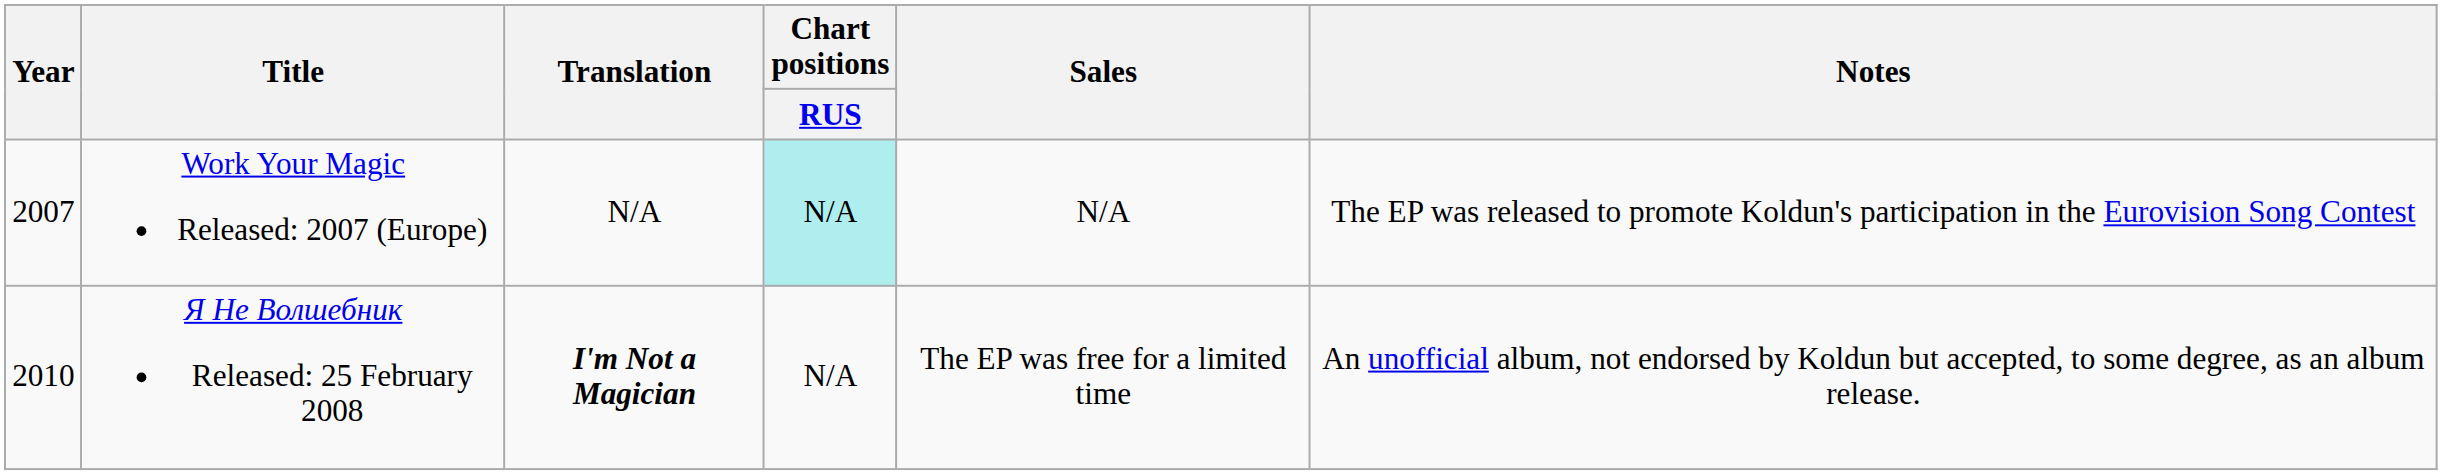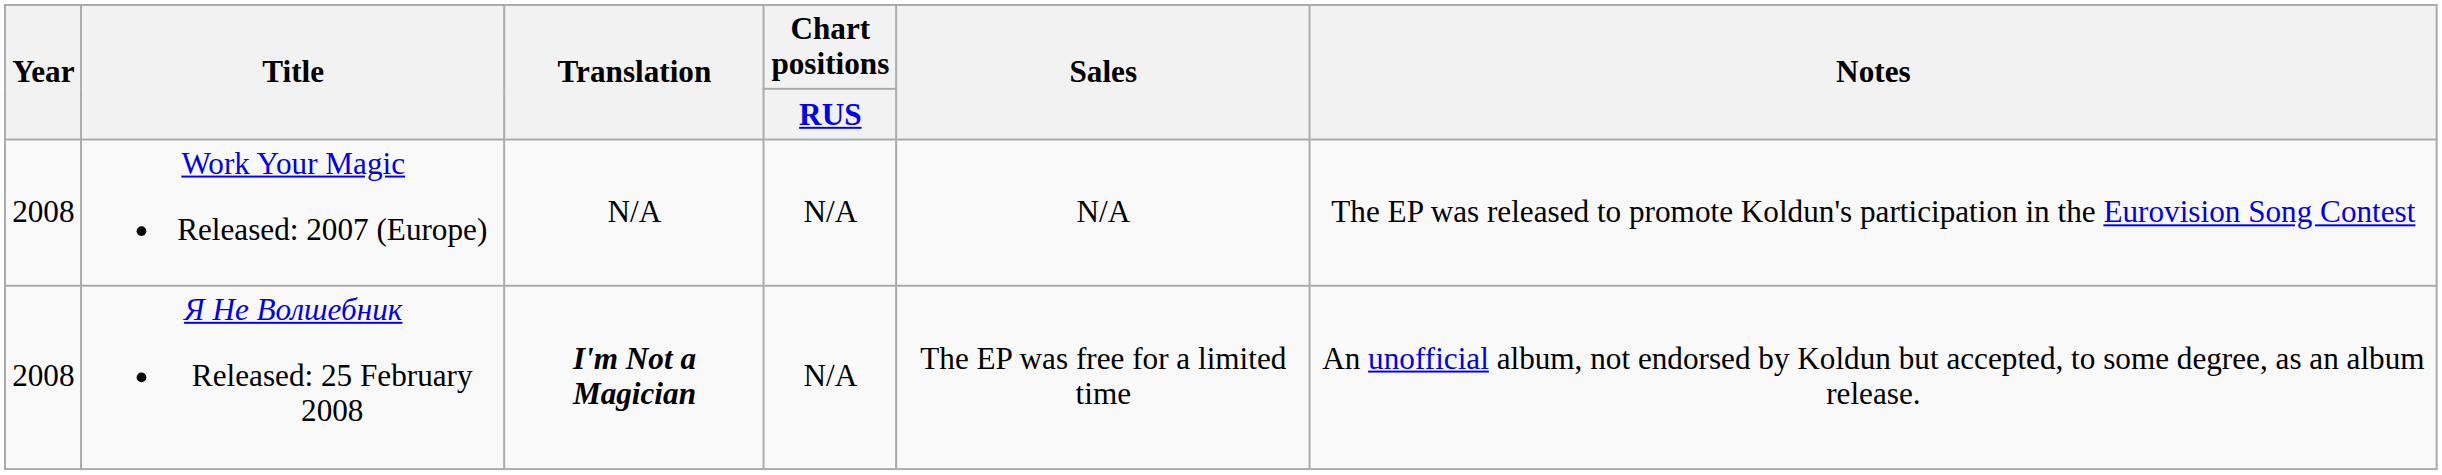Work Your Magic Released: 2007 (Europe) | Year: 2007 -> 2008
Work Your Magic Released: 2007 (Europe) | Chart positions / RUS: paleturquoise background -> no background
Я Не Волшебник Released: 25 February 2008 | Year: 2010 -> 2008
